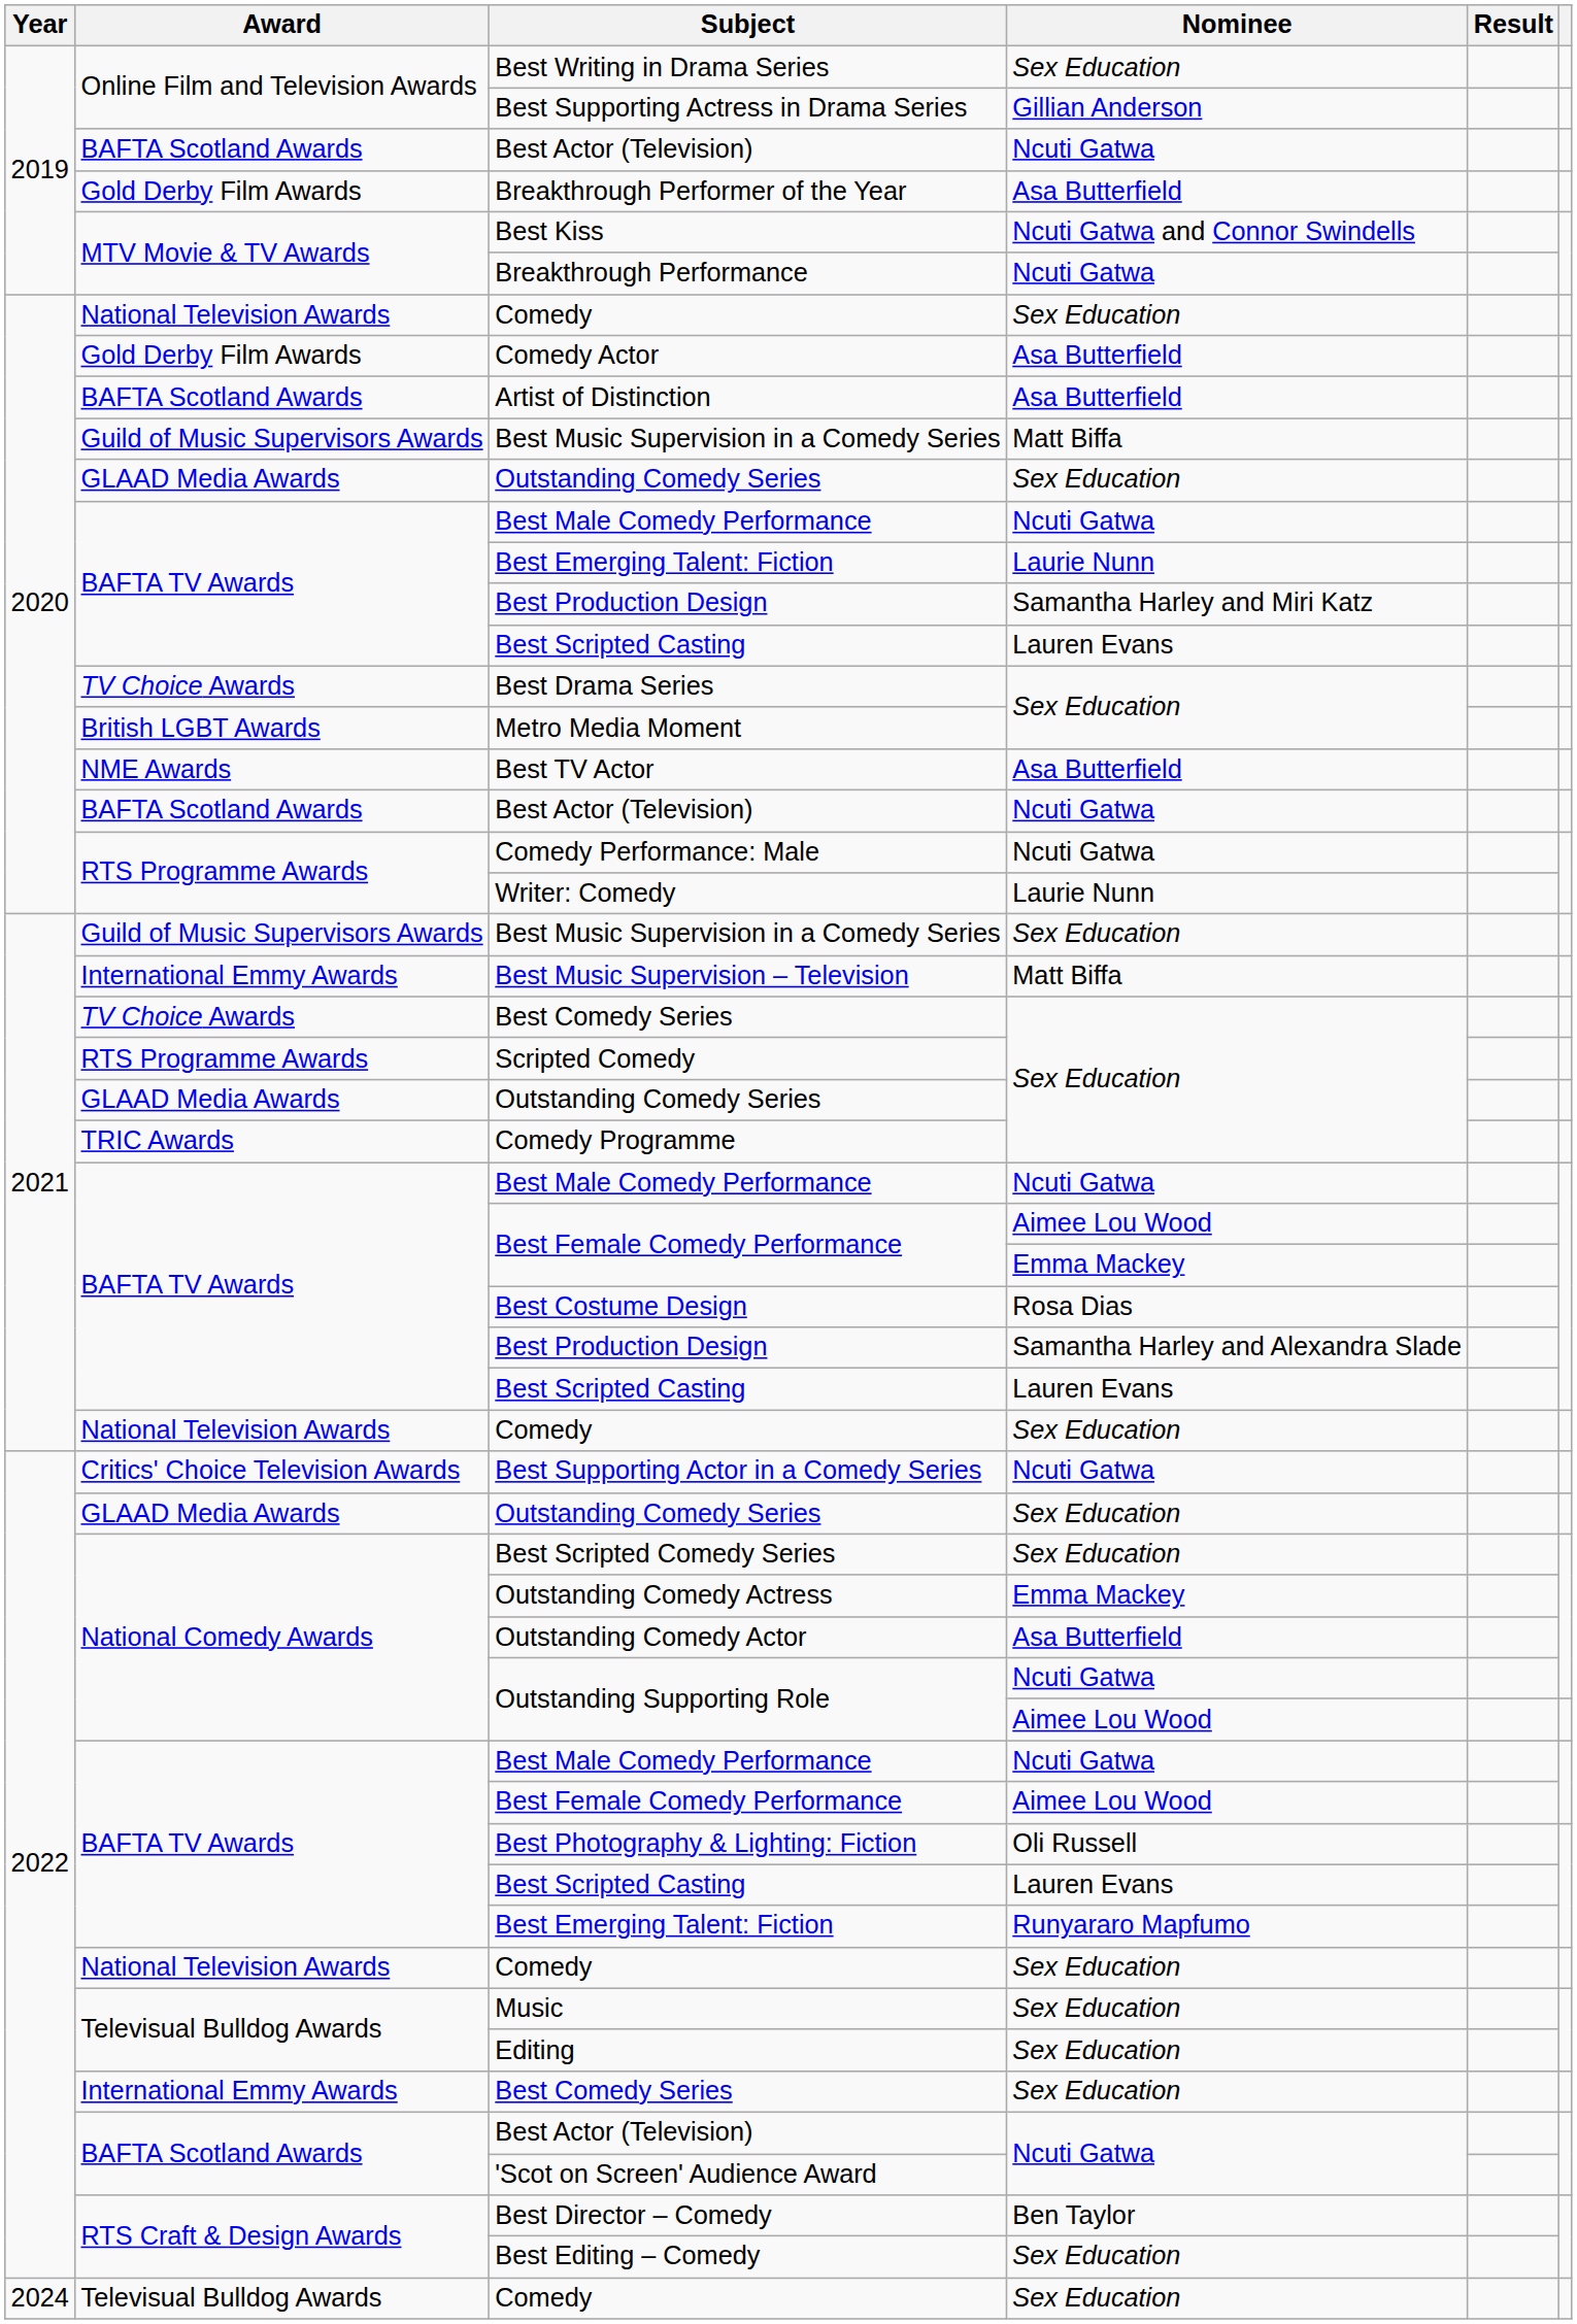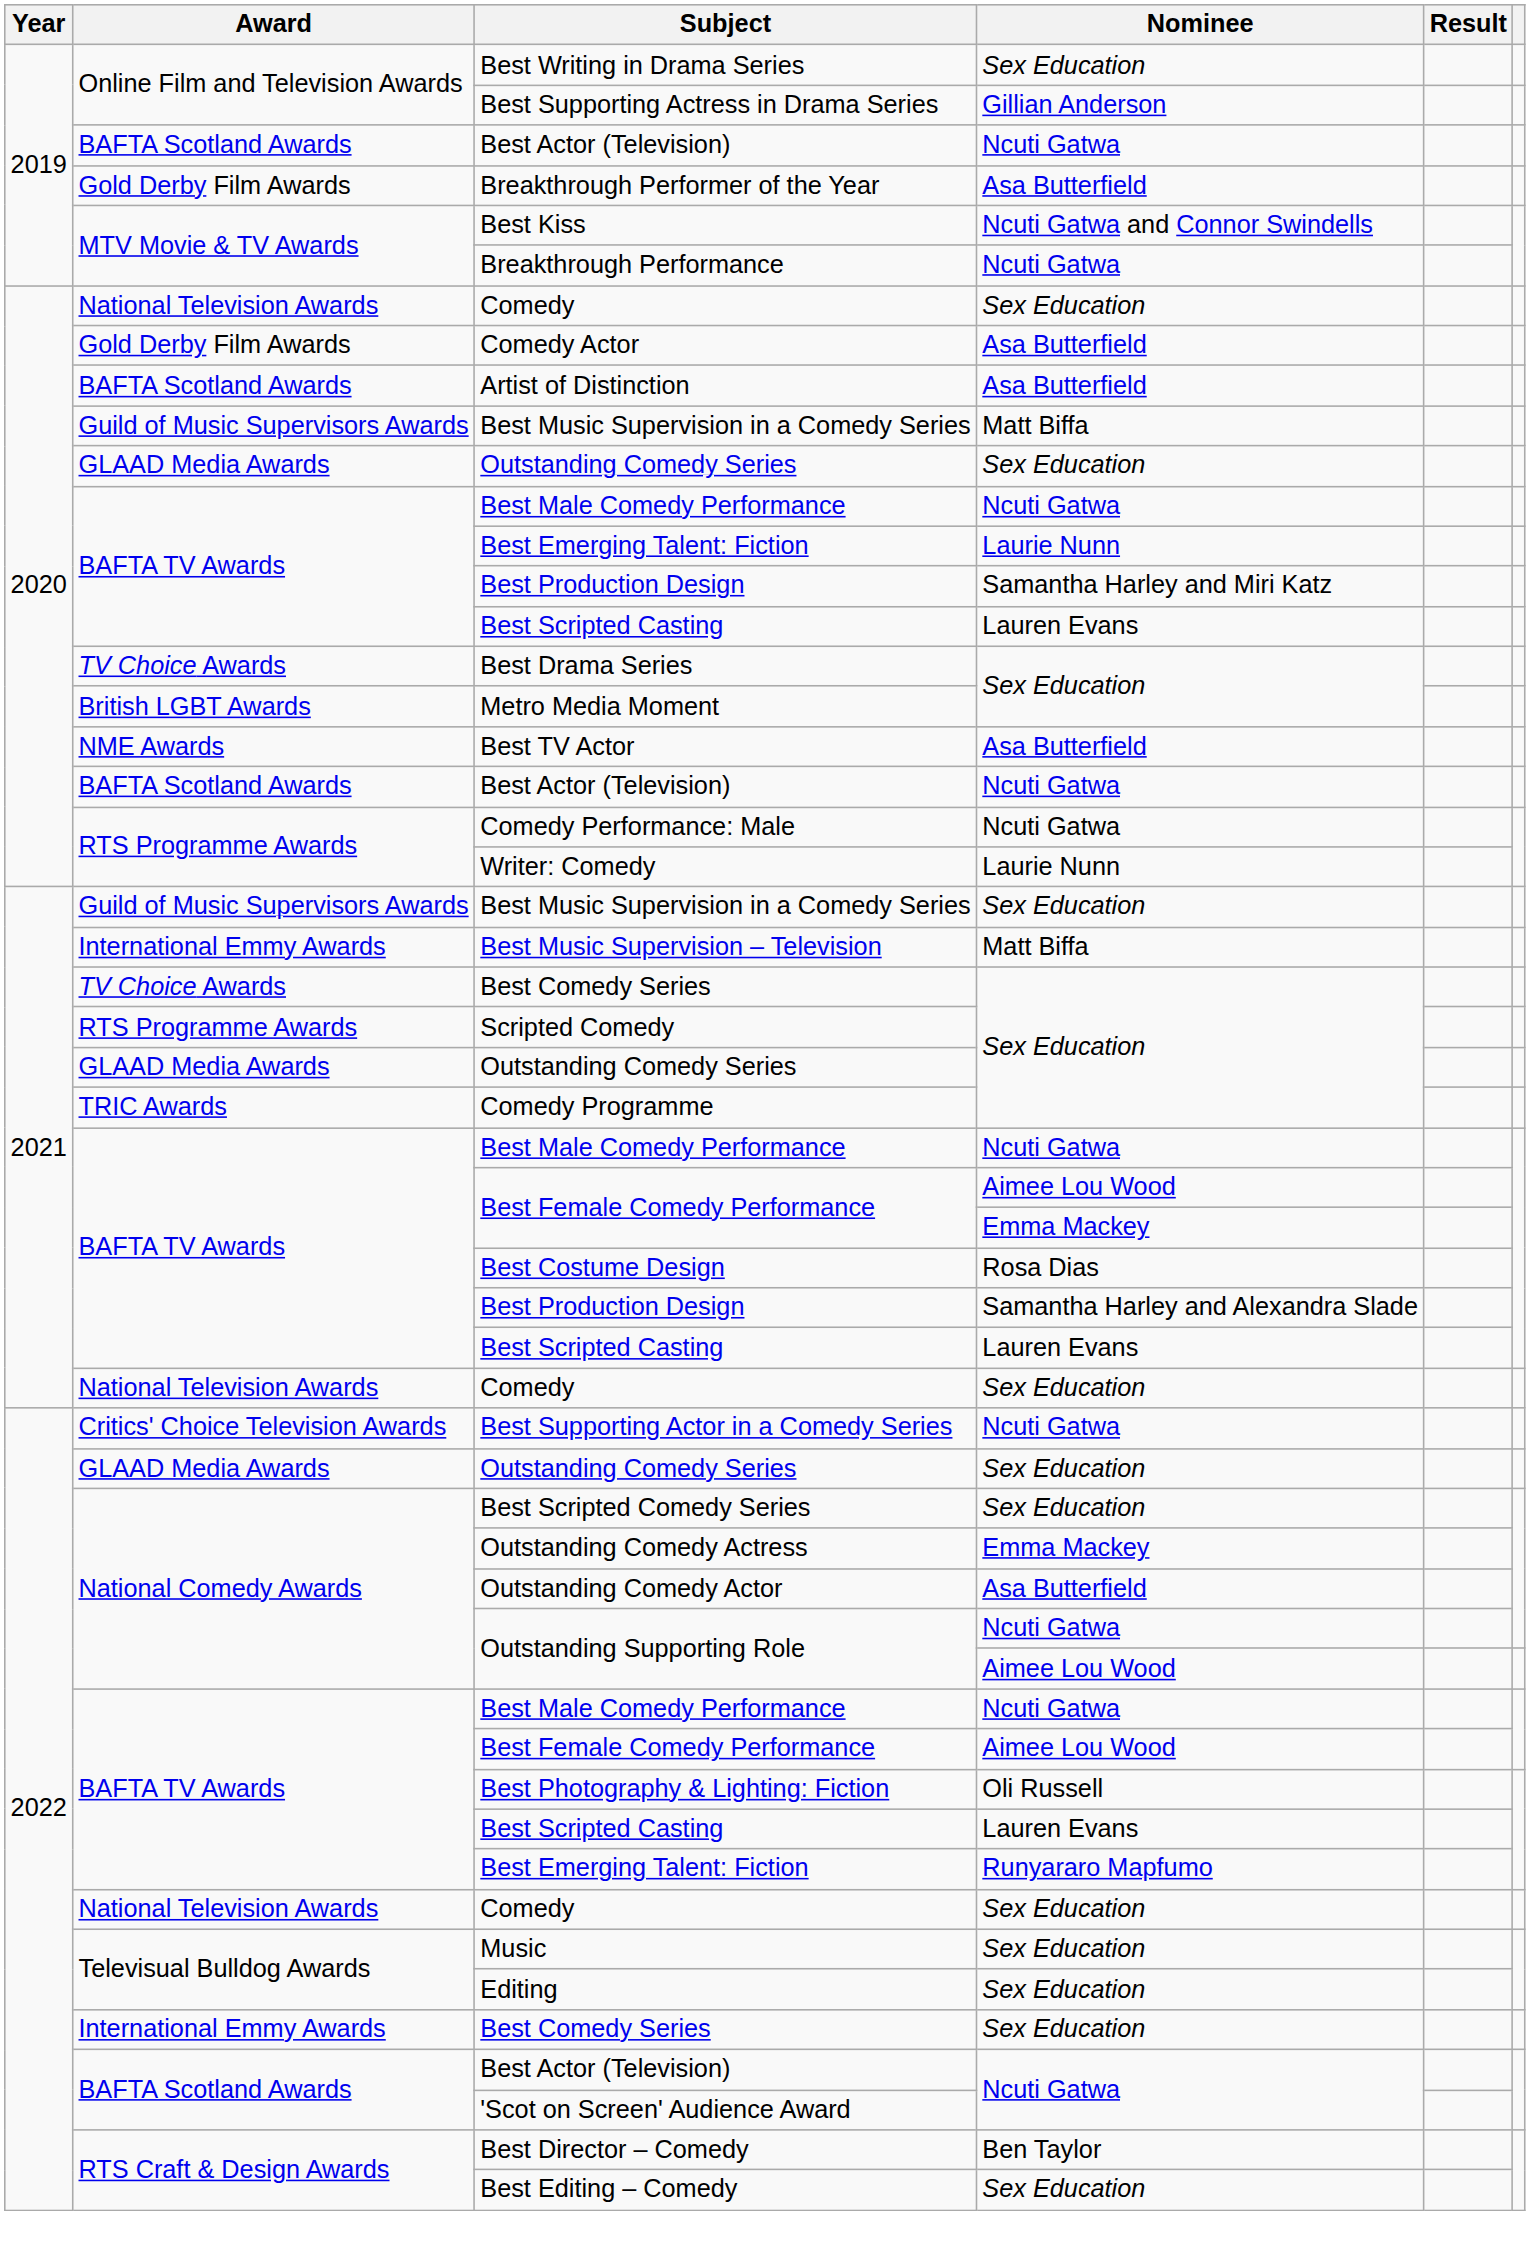- row: 2024 | Televisual Bulldog Awards | Comedy | Sex Education
